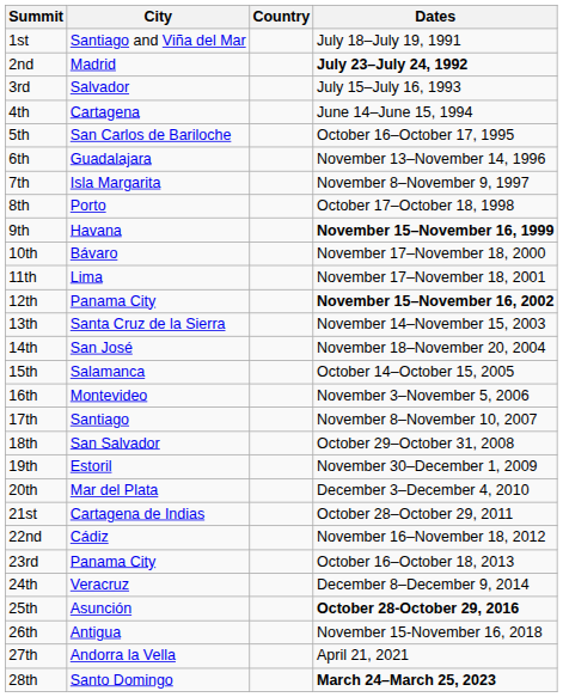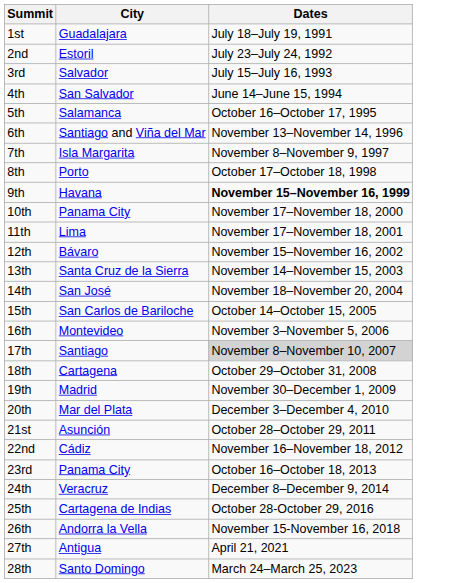- column: Country
1st | City: Santiago and Viña del Mar -> Guadalajara
2nd | City: Madrid -> Estoril
2nd | Dates: bold -> normal
4th | City: Cartagena -> San Salvador
5th | City: San Carlos de Bariloche -> Salamanca
6th | City: Guadalajara -> Santiago and Viña del Mar
10th | City: Bávaro -> Panama City
12th | City: Panama City -> Bávaro
12th | Dates: bold -> normal
15th | City: Salamanca -> San Carlos de Bariloche
17th | Dates: no background -> lightgrey background
18th | City: San Salvador -> Cartagena
19th | City: Estoril -> Madrid
21st | City: Cartagena de Indias -> Asunción
25th | City: Asunción -> Cartagena de Indias
25th | Dates: bold -> normal
26th | City: Antigua -> Andorra la Vella
27th | City: Andorra la Vella -> Antigua
28th | Dates: bold -> normal
